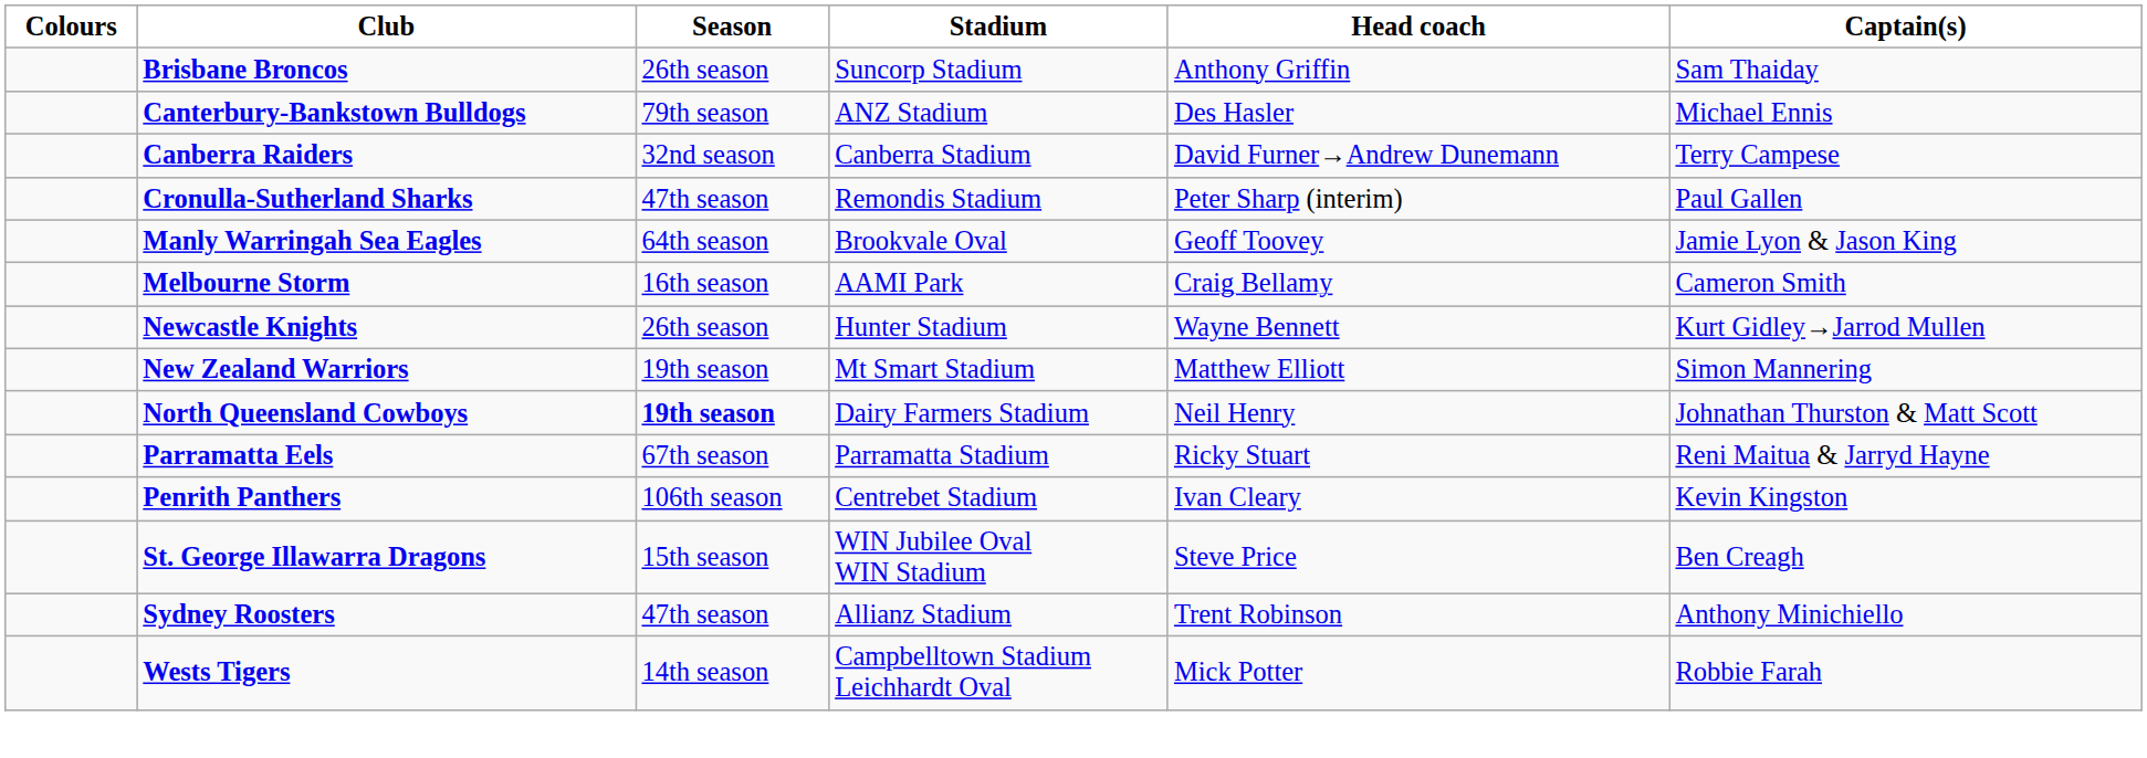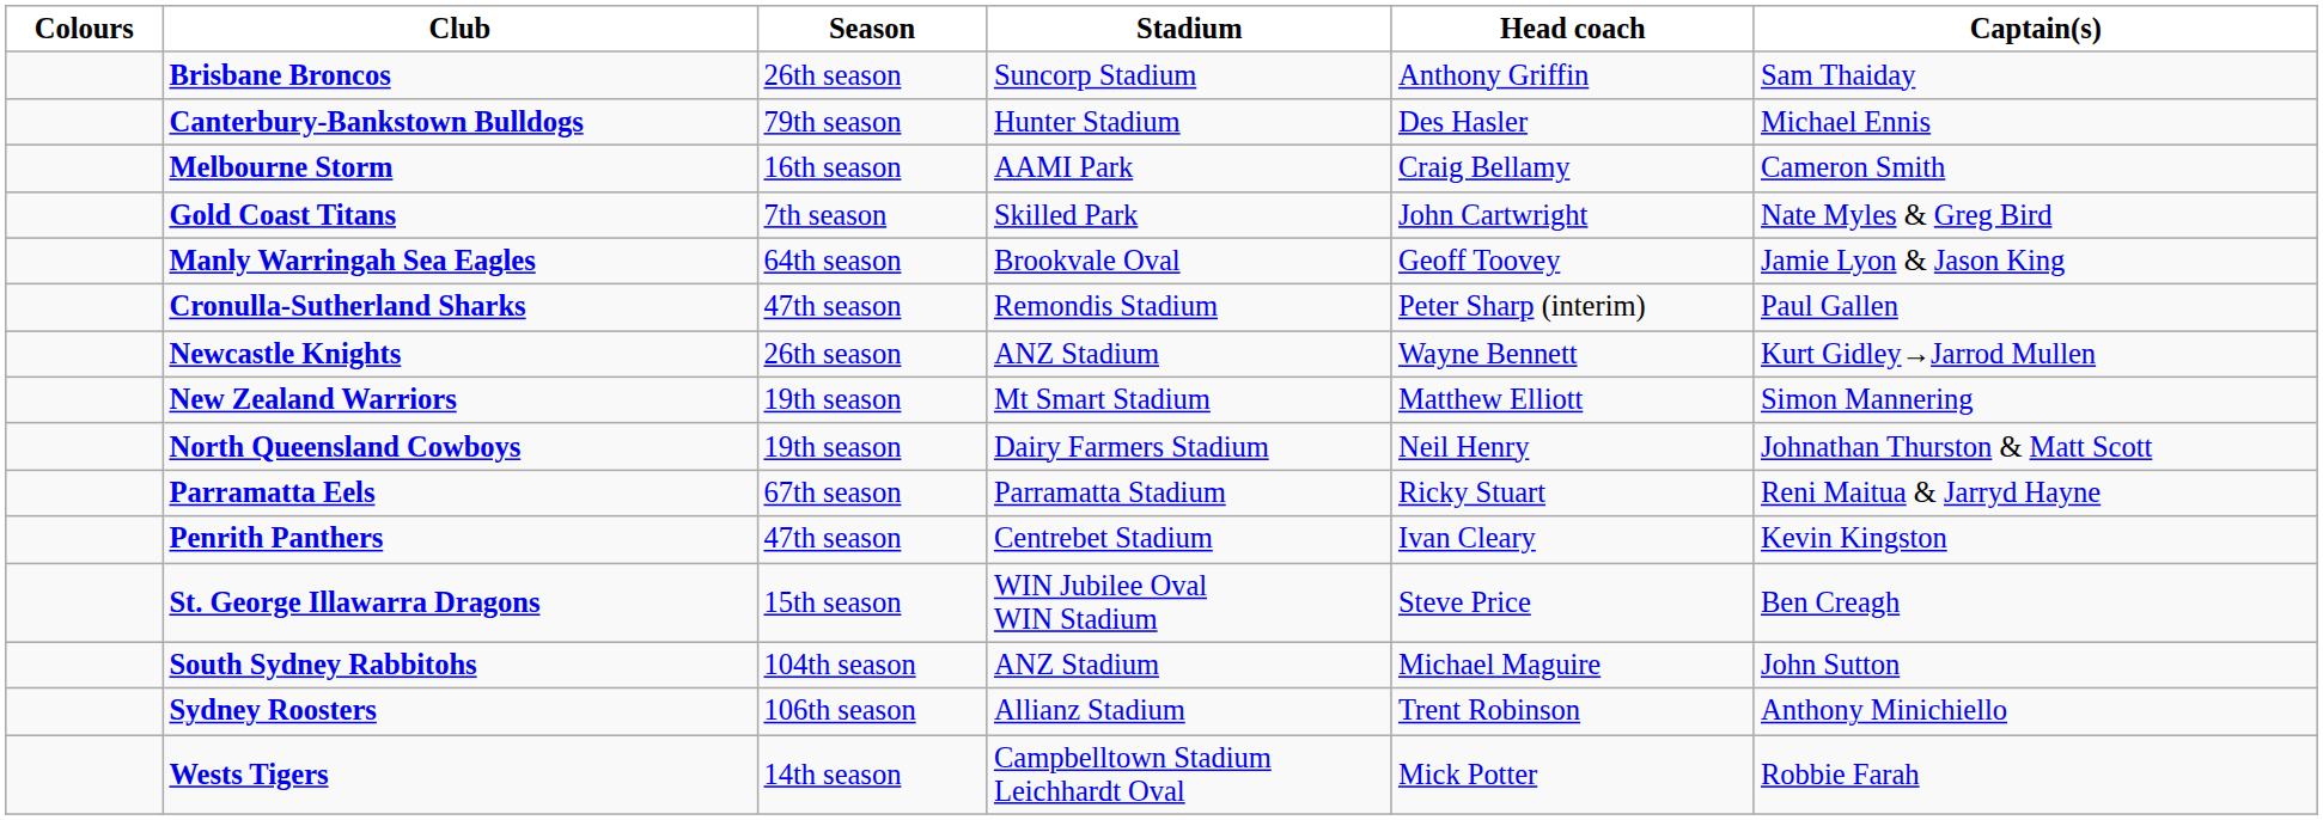Canterbury-Bankstown Bulldogs | Stadium: ANZ Stadium -> Hunter Stadium
- row: Canberra Raiders | 32nd season | Canberra Stadium | David Furner→Andrew Dunemann | Terry Campese
rows swapped: Cronulla-Sutherland Sharks <-> Melbourne Storm
+ row: Gold Coast Titans | 7th season | Skilled Park | John Cartwright | Nate Myles & Greg Bird
Newcastle Knights | Stadium: Hunter Stadium -> ANZ Stadium
North Queensland Cowboys | Season: bold -> normal
Penrith Panthers | Season: 106th season -> 47th season
+ row: South Sydney Rabbitohs | 104th season | ANZ Stadium | Michael Maguire | John Sutton
Sydney Roosters | Season: 47th season -> 106th season
